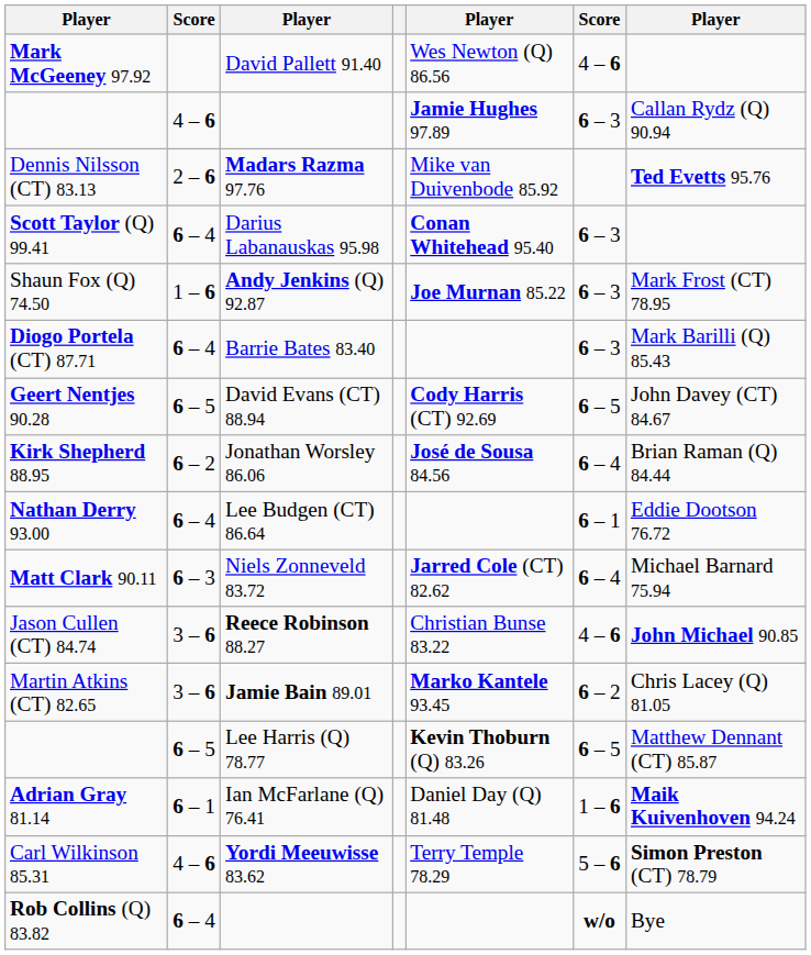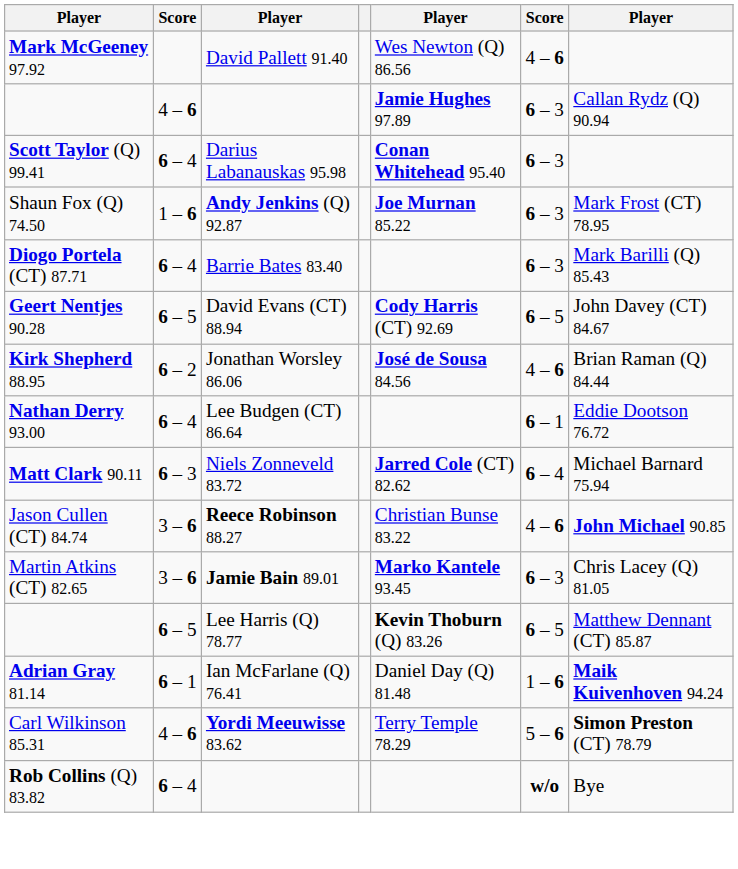- row: Dennis Nilsson (CT) 83.13 | 2 – 6 | Madars Razma 97.76 | Mike van Duivenbode 85.92 | Ted Evetts 95.76
Kirk Shepherd 88.95 | column 6: 6 – 4 -> 4 – 6
Martin Atkins (CT) 82.65 | column 6: 6 – 2 -> 6 – 3
